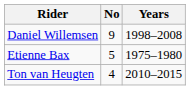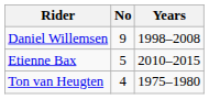Etienne Bax | Years: 1975–1980 -> 2010–2015
Ton van Heugten | Years: 2010–2015 -> 1975–1980
